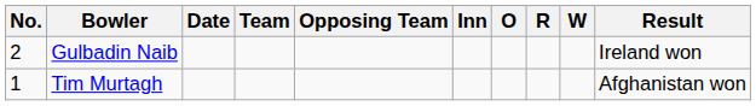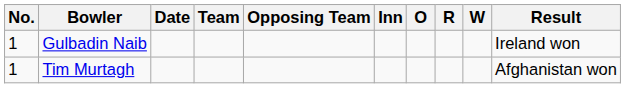Gulbadin Naib | No.: 2 -> 1
